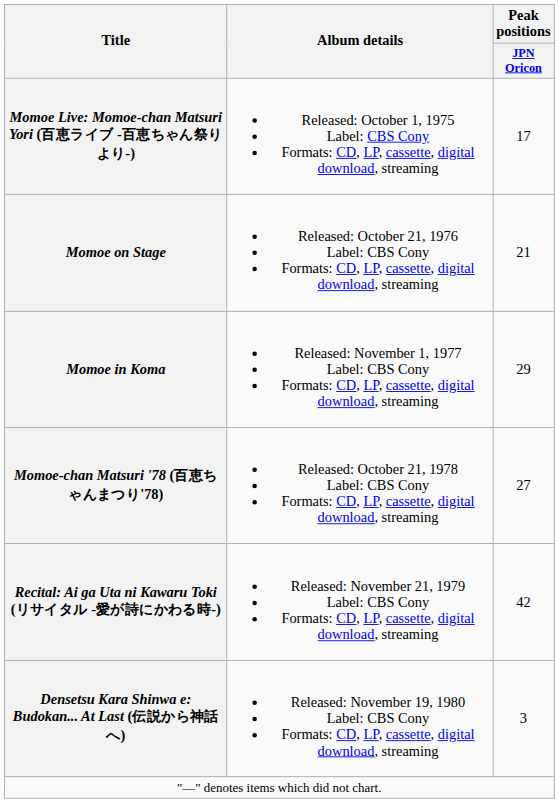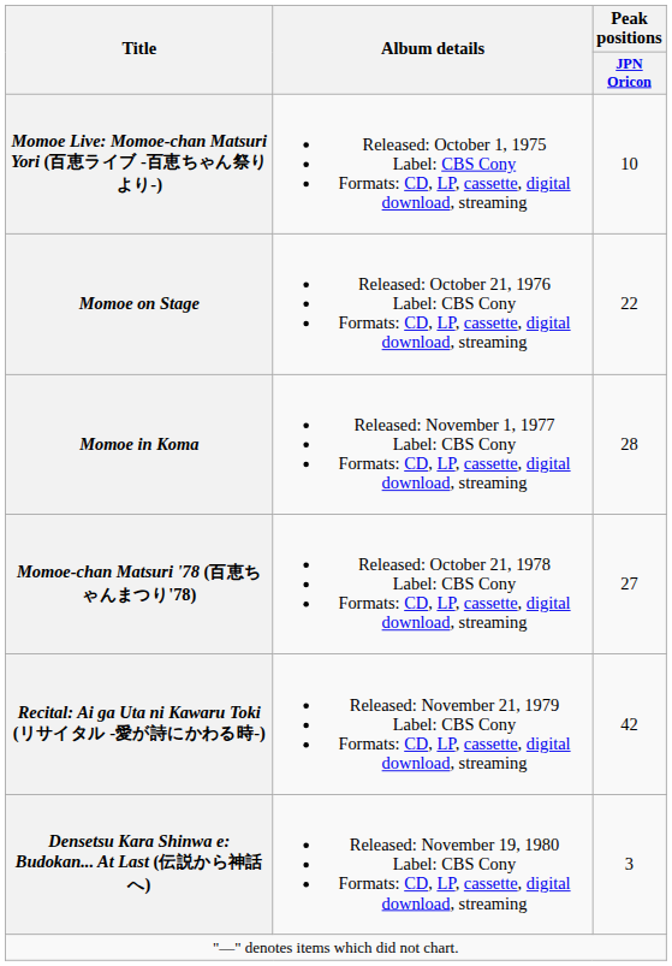Momoe Live: Momoe-chan Matsuri Yori (百恵ライブ -百恵ちゃん祭りより-) | Peak positions / JPN Oricon: 17 -> 10
Momoe on Stage | Peak positions / JPN Oricon: 21 -> 22
Momoe in Koma | Peak positions / JPN Oricon: 29 -> 28
